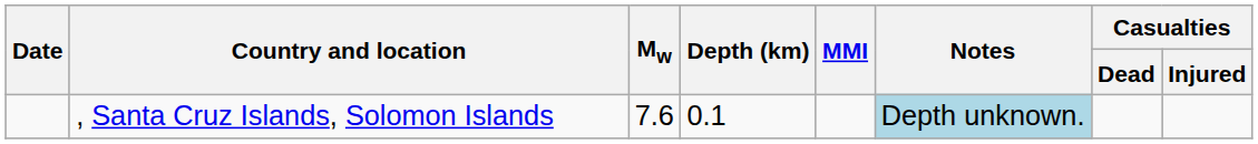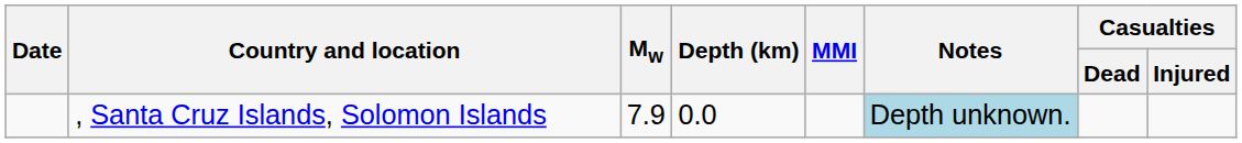, Santa Cruz Islands, Solomon Islands | Mw: 7.6 -> 7.9
, Santa Cruz Islands, Solomon Islands | Depth (km): 0.1 -> 0.0
